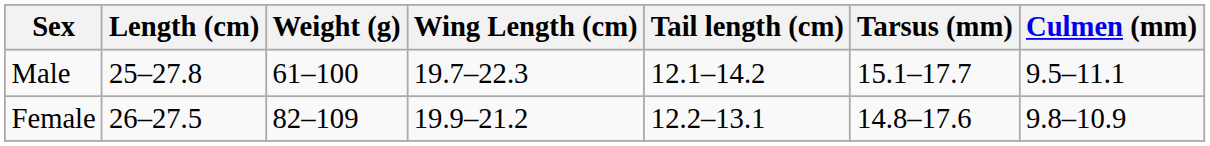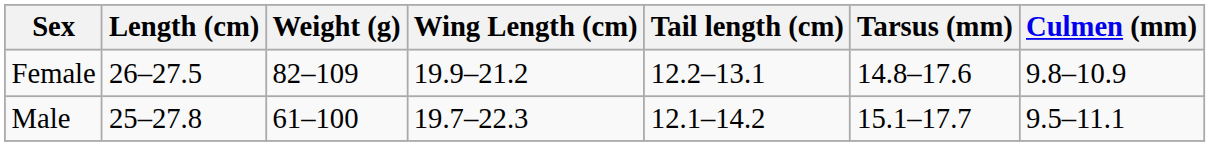rows swapped: Male <-> Female
